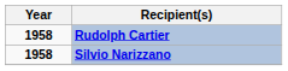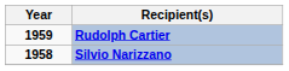Rudolph Cartier | Year: 1958 -> 1959
